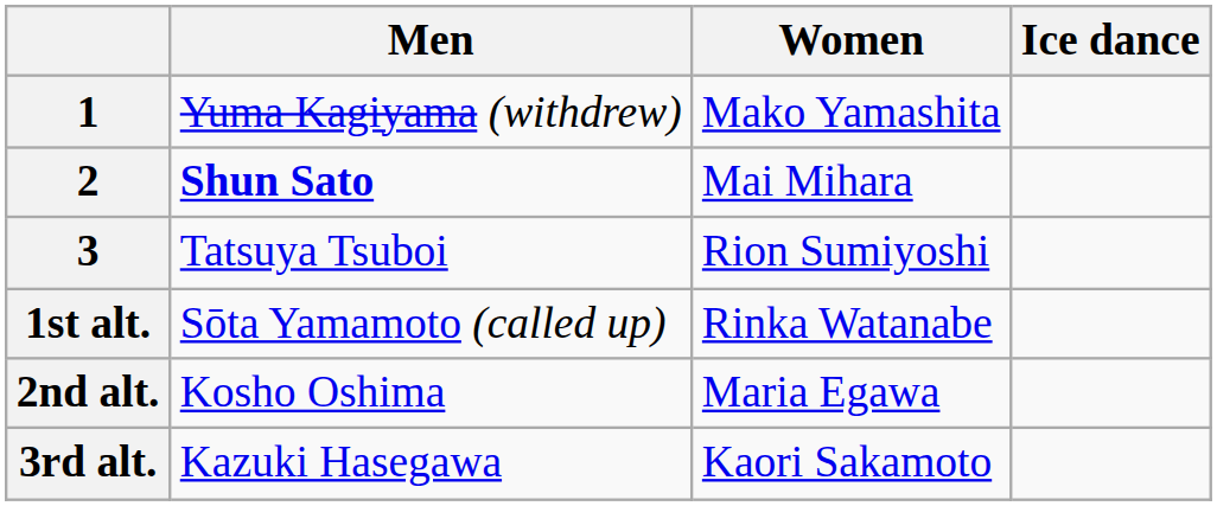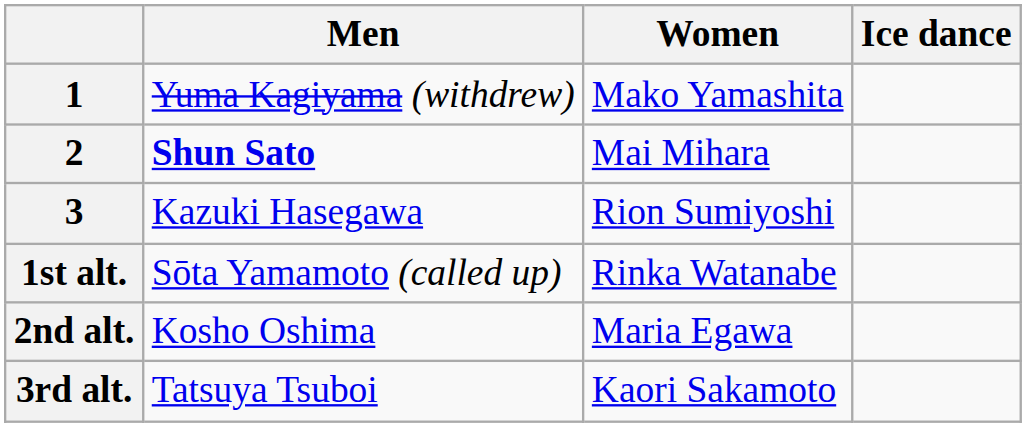3 | Men: Tatsuya Tsuboi -> Kazuki Hasegawa
3rd alt. | Men: Kazuki Hasegawa -> Tatsuya Tsuboi
